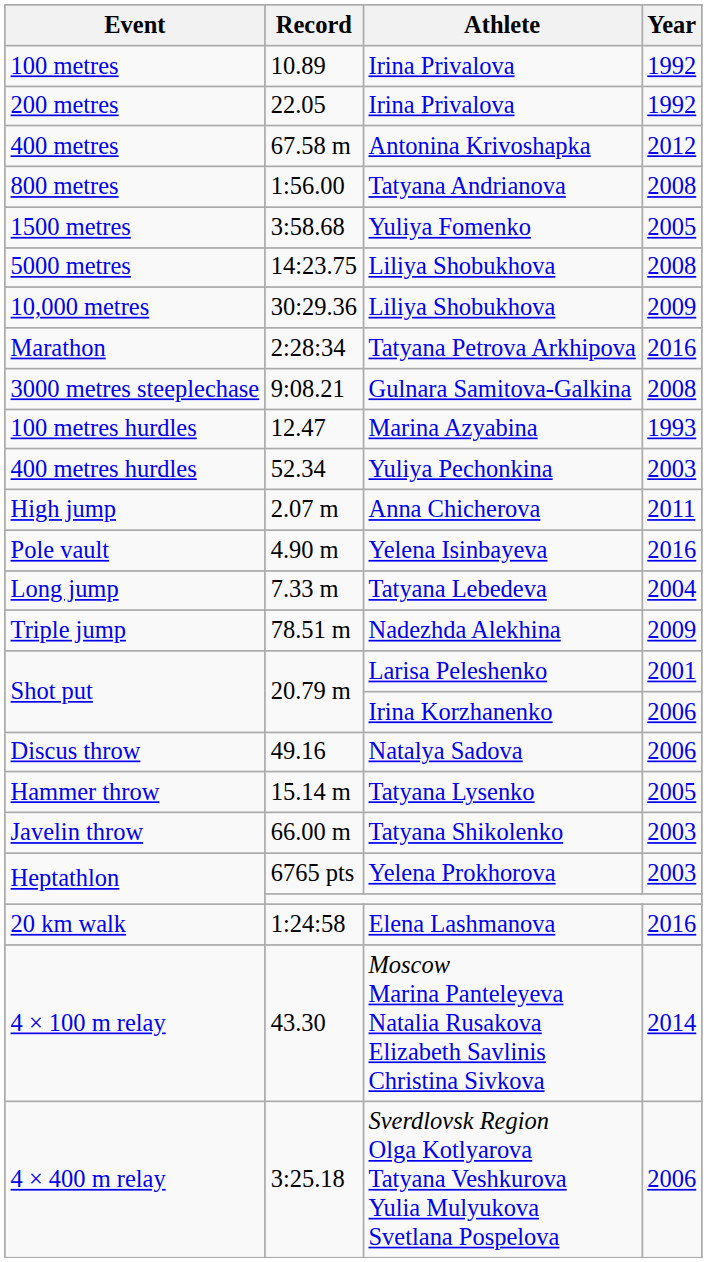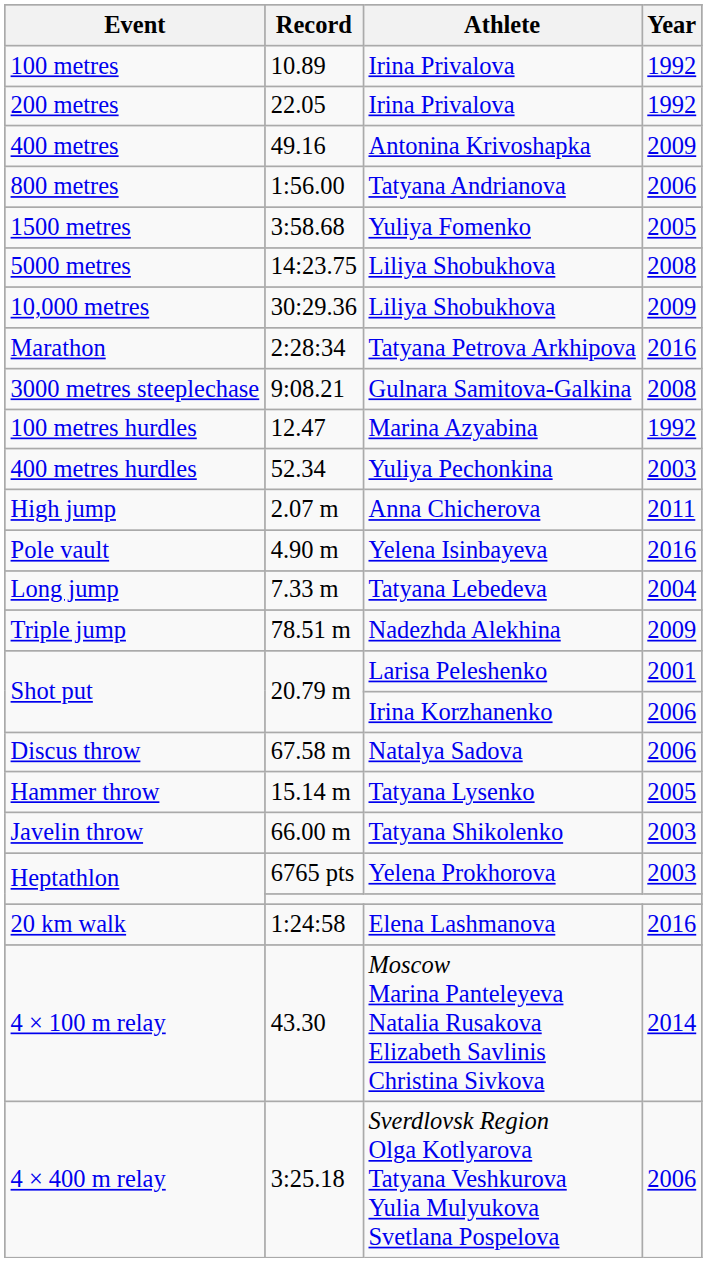400 metres | Record: 67.58 m -> 49.16
400 metres | Year: 2012 -> 2009
800 metres | Year: 2008 -> 2006
100 metres hurdles | Year: 1993 -> 1992
Discus throw | Record: 49.16 -> 67.58 m
